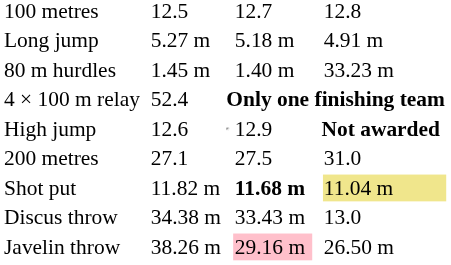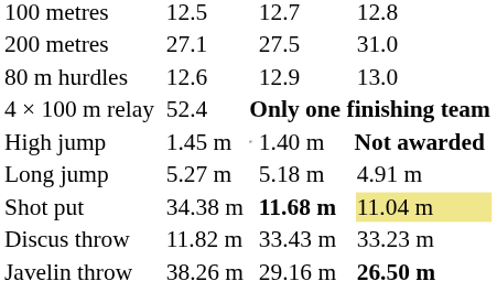rows swapped: 200 metres <-> Long jump
80 m hurdles | column 3: 1.45 m -> 12.6
80 m hurdles | column 5: 1.40 m -> 12.9
80 m hurdles | column 7: 33.23 m -> 13.0
High jump | column 3: 12.6 -> 1.45 m
High jump | column 5: 12.9 -> 1.40 m
Shot put | column 3: 11.82 m -> 34.38 m
Discus throw | column 3: 34.38 m -> 11.82 m
Discus throw | column 7: 13.0 -> 33.23 m
Javelin throw | column 5: pink background -> no background
Javelin throw | column 7: normal -> bold
